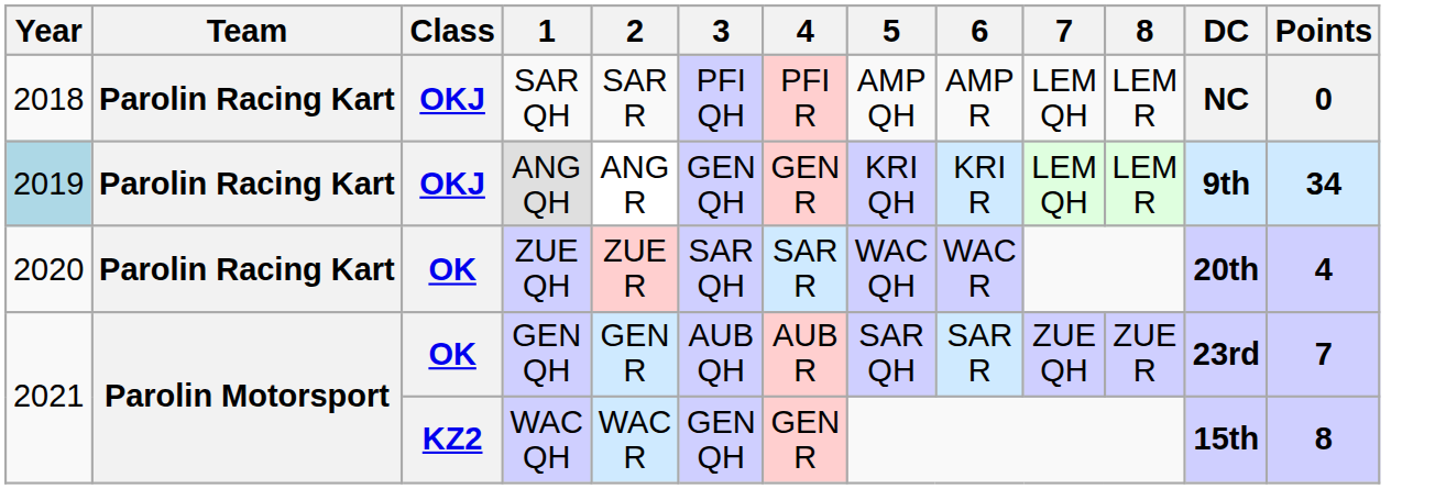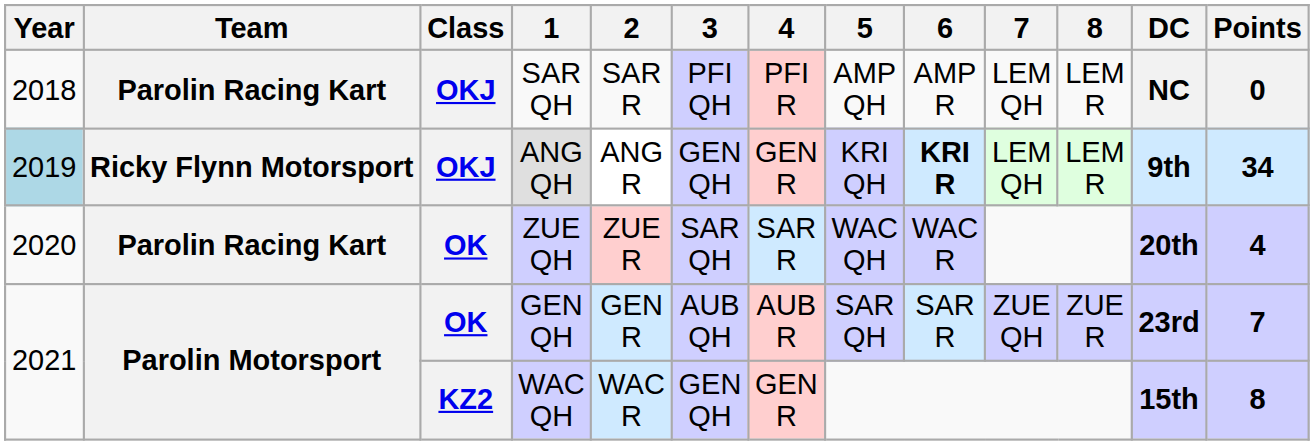ANG QH | Team: Parolin Racing Kart -> Ricky Flynn Motorsport
ANG QH | 6: normal -> bold
